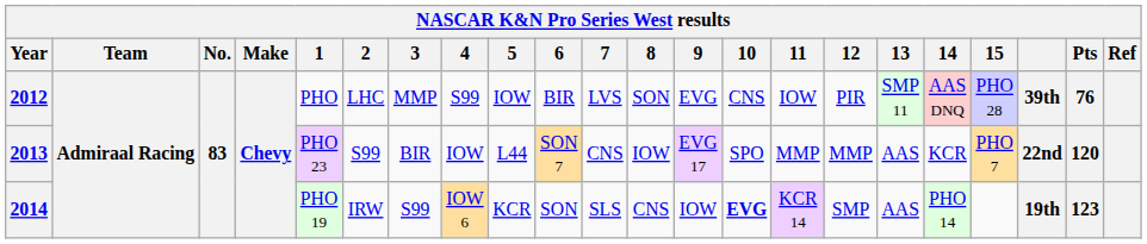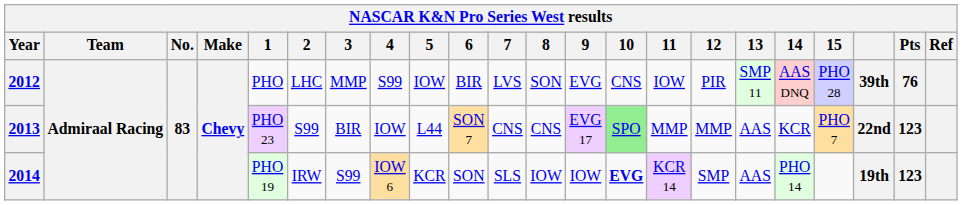2013 | 8: IOW -> CNS
2013 | 10: no background -> lightgreen background
2013 | Pts: 120 -> 123
2014 | 8: CNS -> IOW
